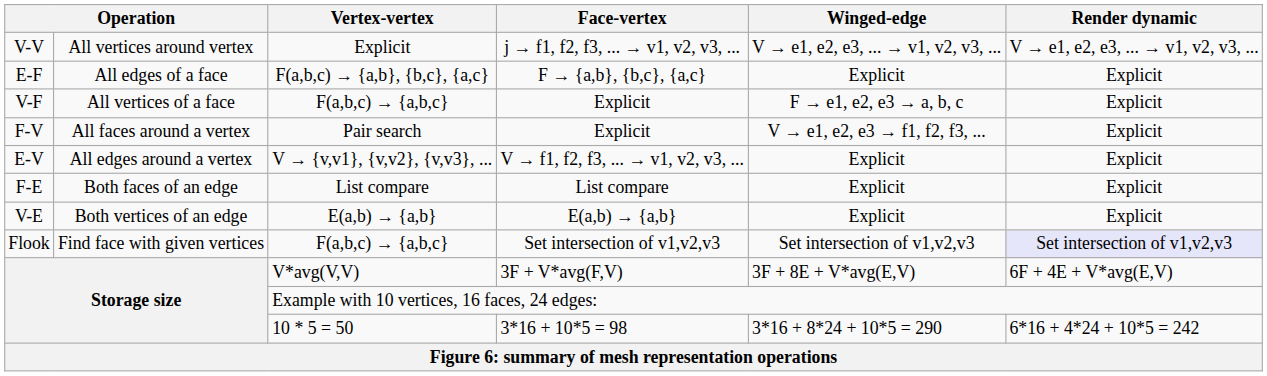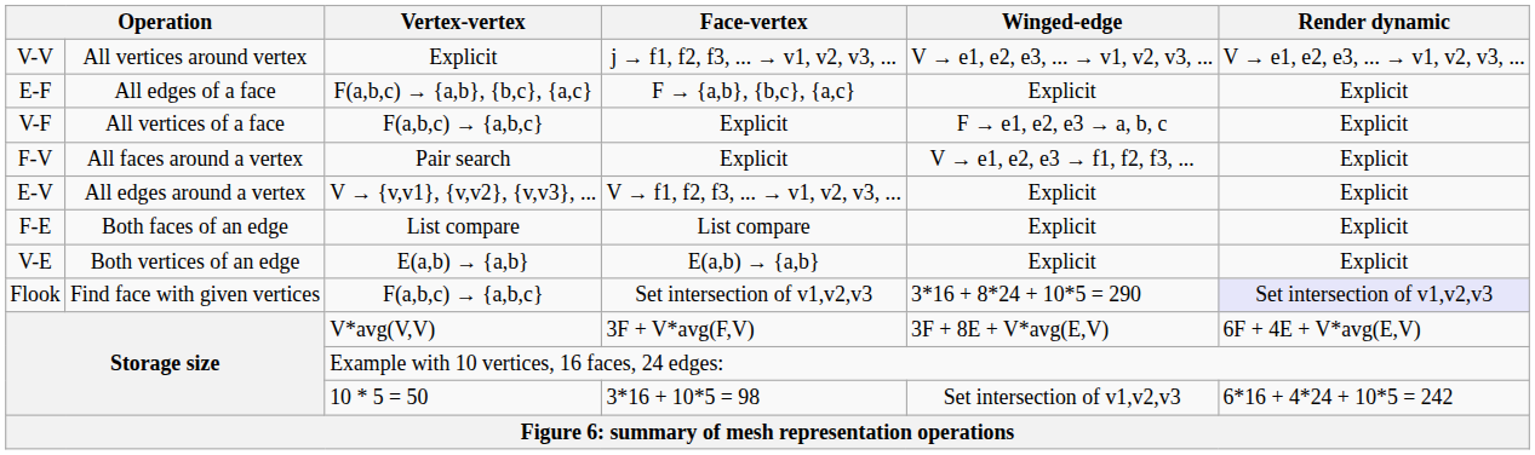F(a,b,c) → {a,b,c} / Set intersection of v1,v2,v3 | Winged-edge: Set intersection of v1,v2,v3 -> 3*16 + 8*24 + 10*5 = 290
10 * 5 = 50 | Winged-edge: 3*16 + 8*24 + 10*5 = 290 -> Set intersection of v1,v2,v3
